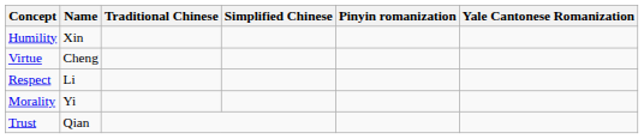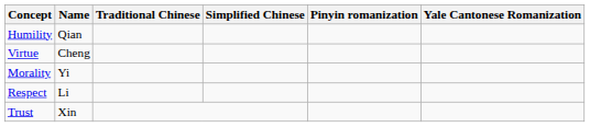Humility | Name: Xin -> Qian
rows swapped: Respect <-> Morality
Trust | Name: Qian -> Xin
